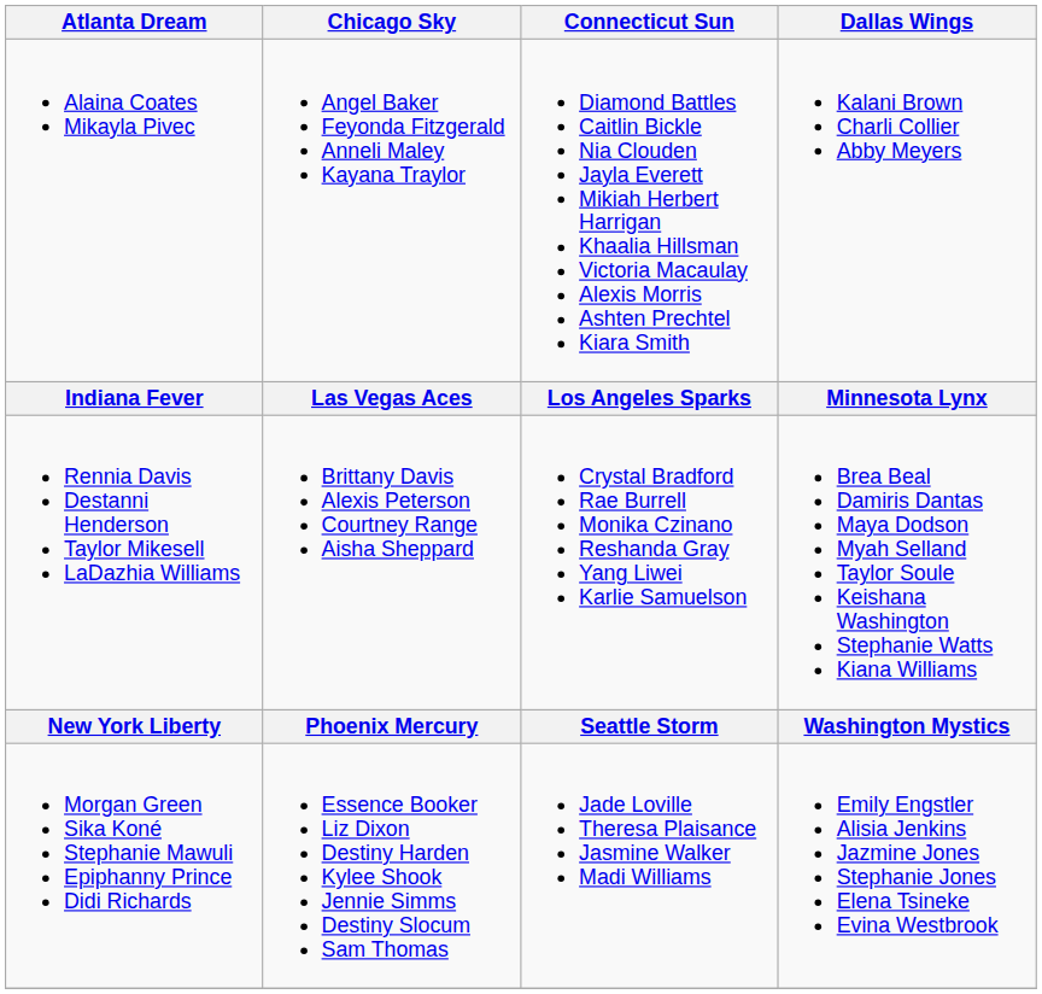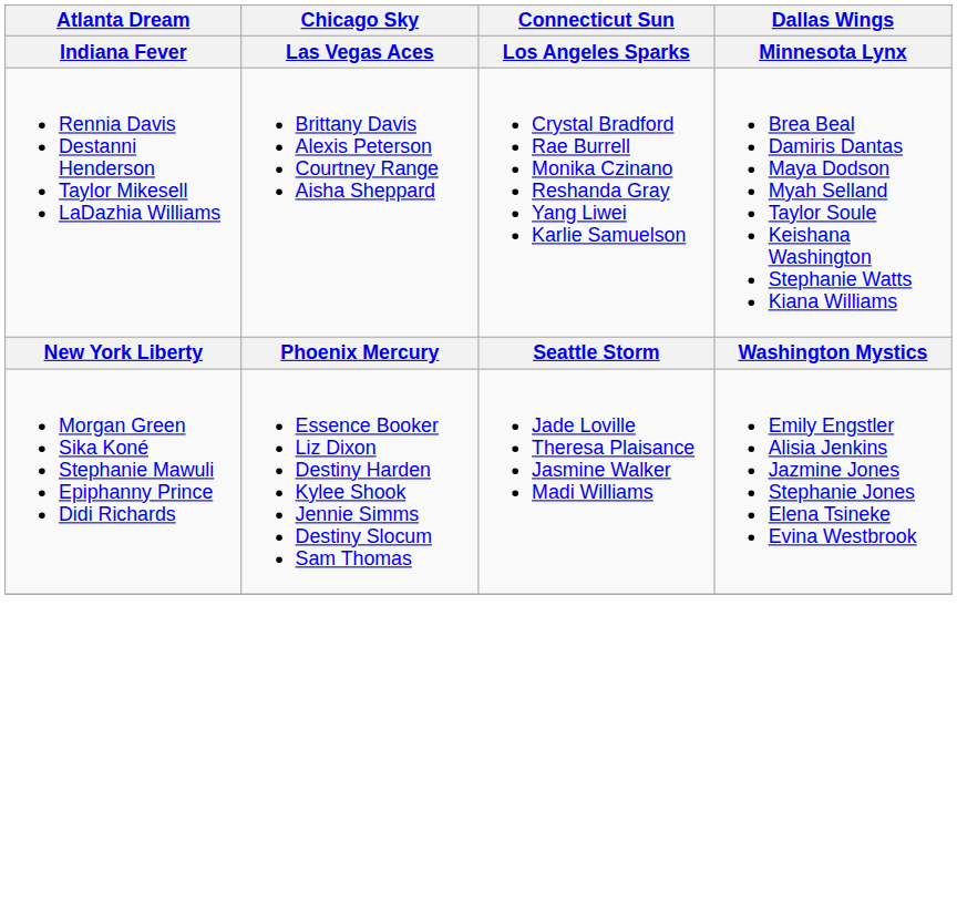- row: Alaina Coates Mikayla Pivec | Angel Baker Feyonda Fitzgerald Anneli Maley Kayana Traylor | Diamond Battles Caitlin Bickle Nia Clouden Jayla Everett Mikiah Herbert Harrigan Khaalia Hillsman Victoria Macaulay Alexis Morris Ashten Prechtel Kiara Smith | Kalani Brown Charli Collier Abby Meyers
